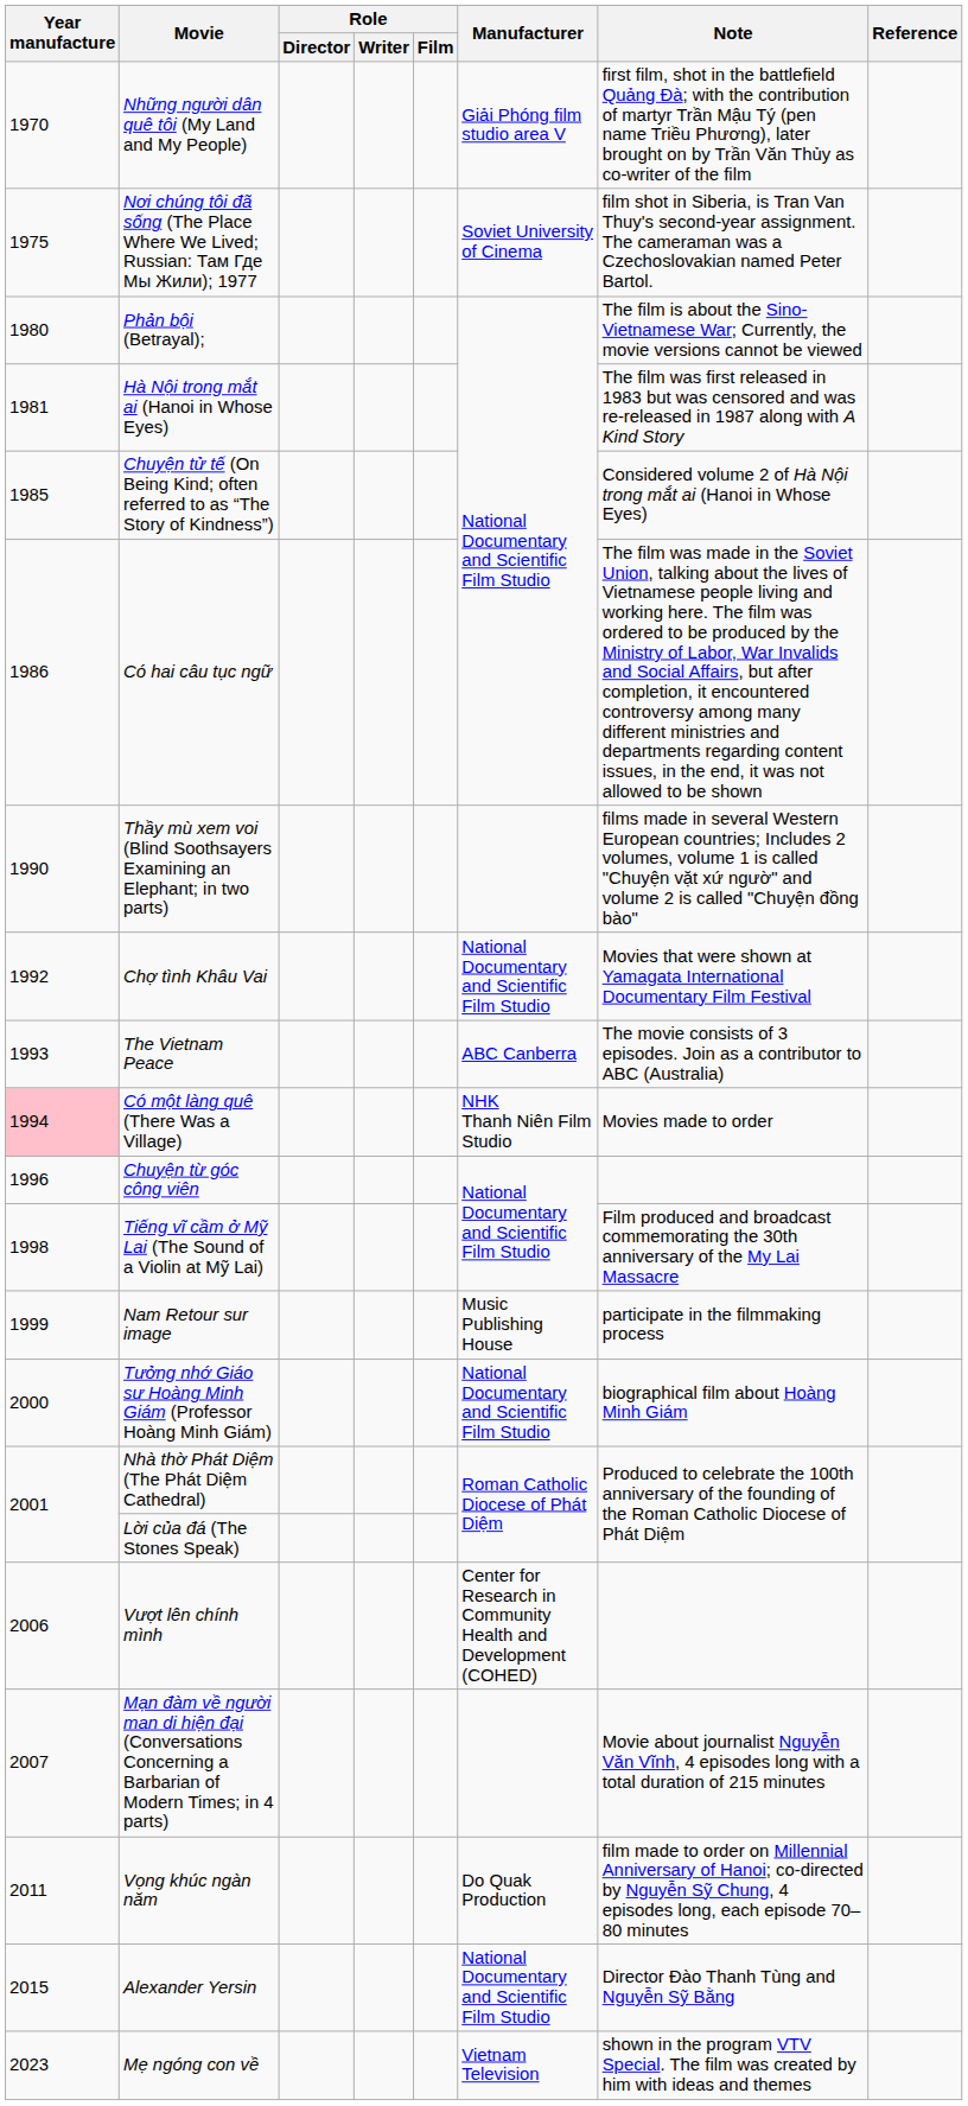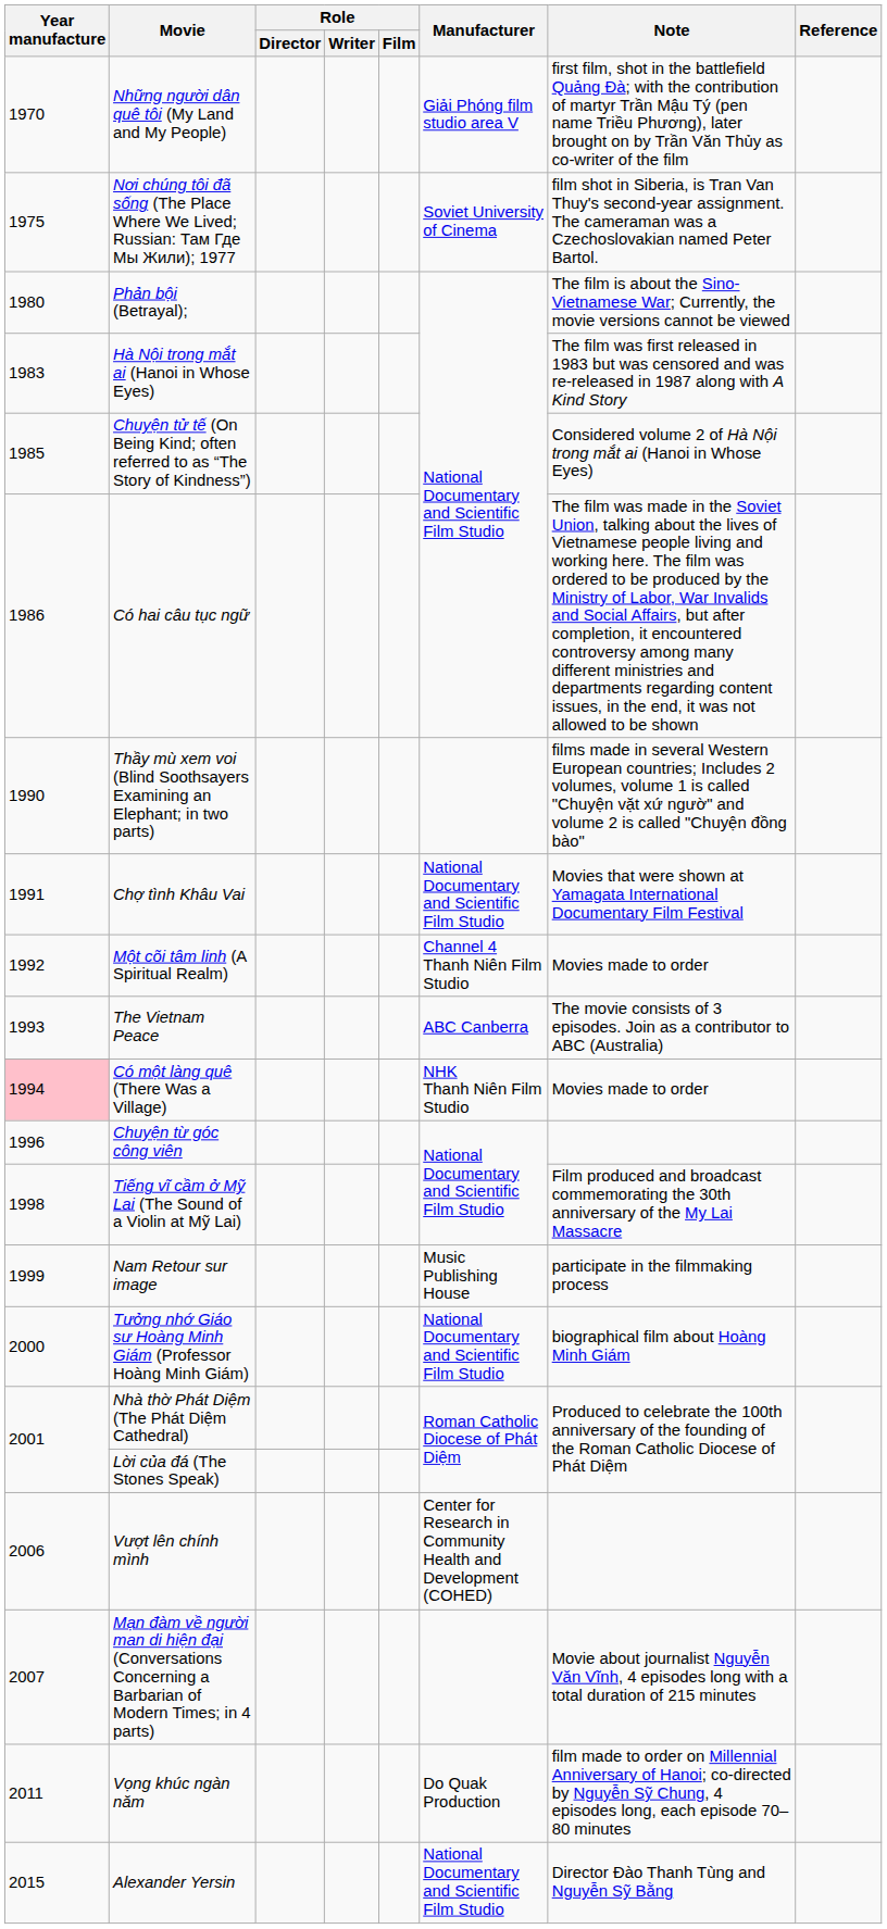Hà Nội trong mắt ai (Hanoi in Whose Eyes) | Year manufacture: 1981 -> 1983
Chợ tình Khâu Vai | Year manufacture: 1992 -> 1991
+ row: 1992 | Một cõi tâm linh (A Spiritual Realm) | Channel 4 Thanh Niên Film Studio | Movies made to order
- row: 2023 | Mẹ ngóng con về | Vietnam Television | shown in the program VTV Special. The film was created by him with ideas and themes
